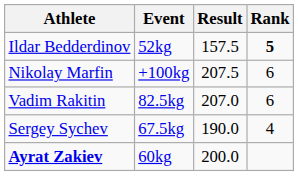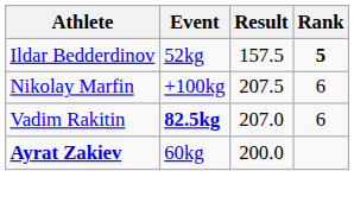Vadim Rakitin | Event: normal -> bold
- row: Sergey Sychev | 67.5kg | 190.0 | 4
